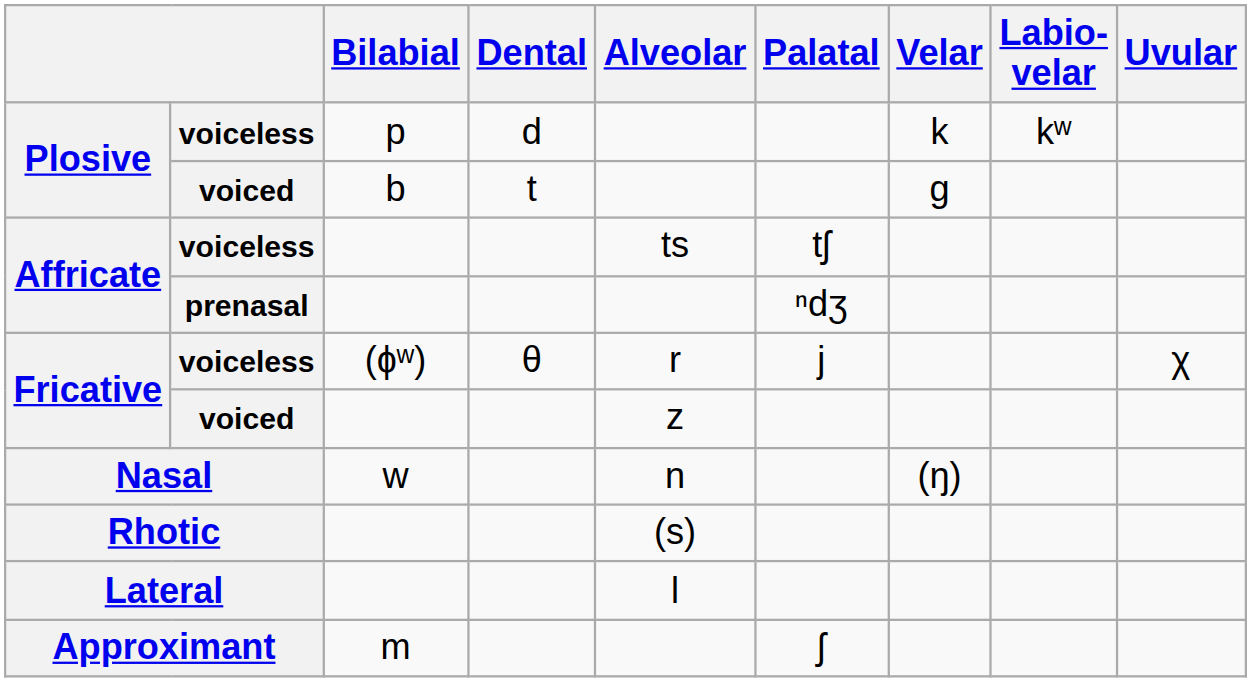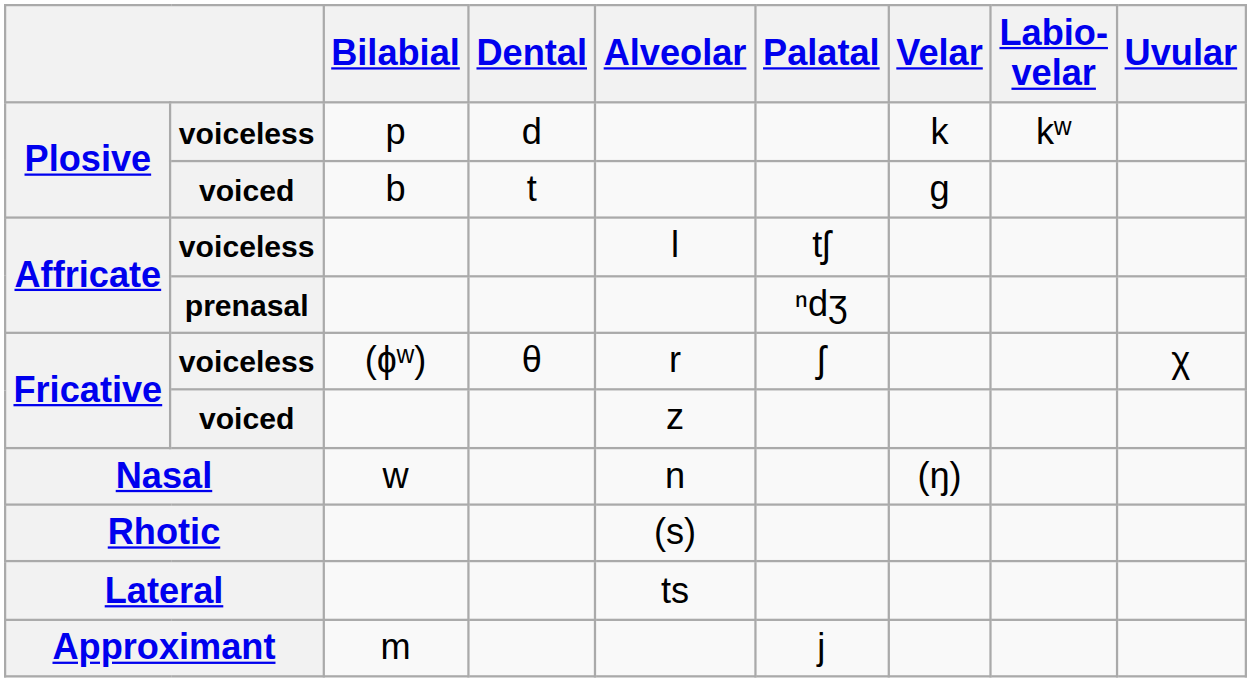Affricate / voiceless | Alveolar: ts -> l
Fricative / voiceless | Palatal: j -> ʃ
Lateral | Alveolar: l -> ts
Approximant | Palatal: ʃ -> j
